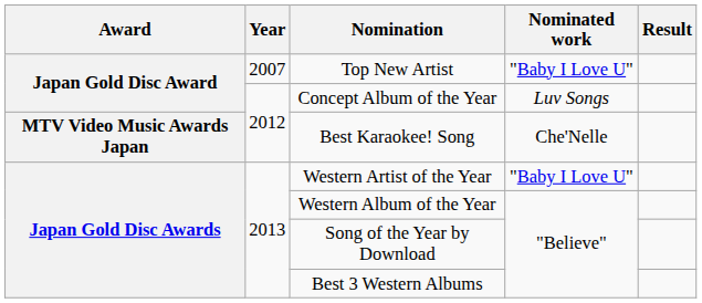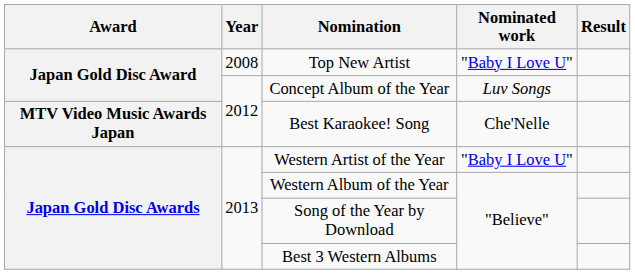Top New Artist | Year: 2007 -> 2008
